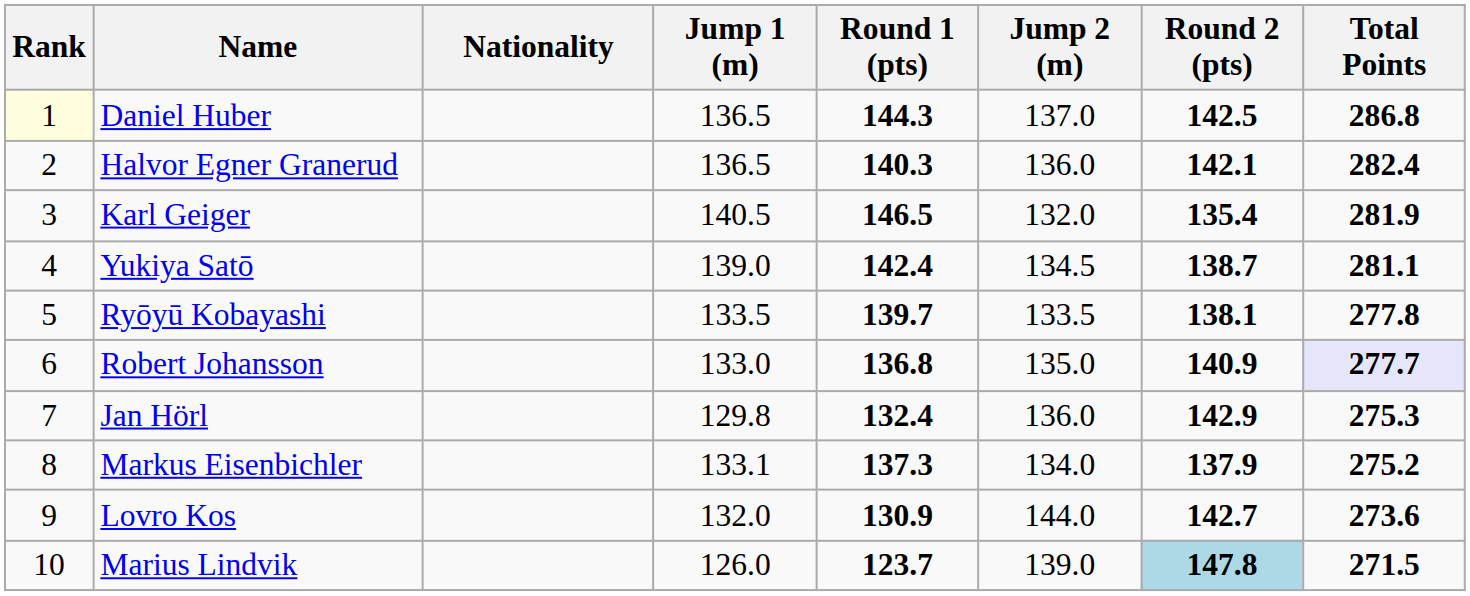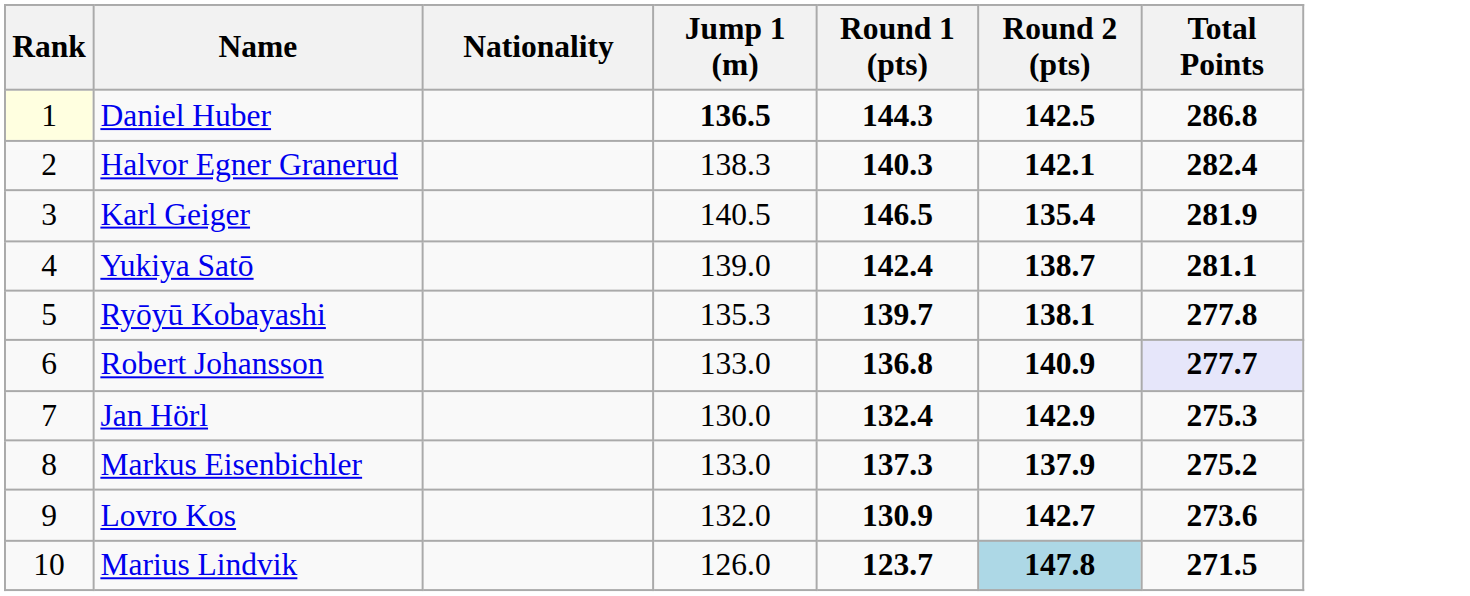- column: Jump 2 (m) | 137.0 | 136.0 | 132.0 | 134.5 | 133.5 | 135.0 | 136.0 | 134.0 | 144.0 | 139.0
Daniel Huber | Jump 1 (m): normal -> bold
Halvor Egner Granerud | Jump 1 (m): 136.5 -> 138.3
Ryōyū Kobayashi | Jump 1 (m): 133.5 -> 135.3
Jan Hörl | Jump 1 (m): 129.8 -> 130.0
Markus Eisenbichler | Jump 1 (m): 133.1 -> 133.0
